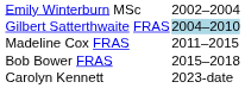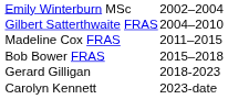Gilbert Satterthwaite FRAS | column 2: lightblue background -> no background
+ row: Gerard Gilligan | 2018-2023
